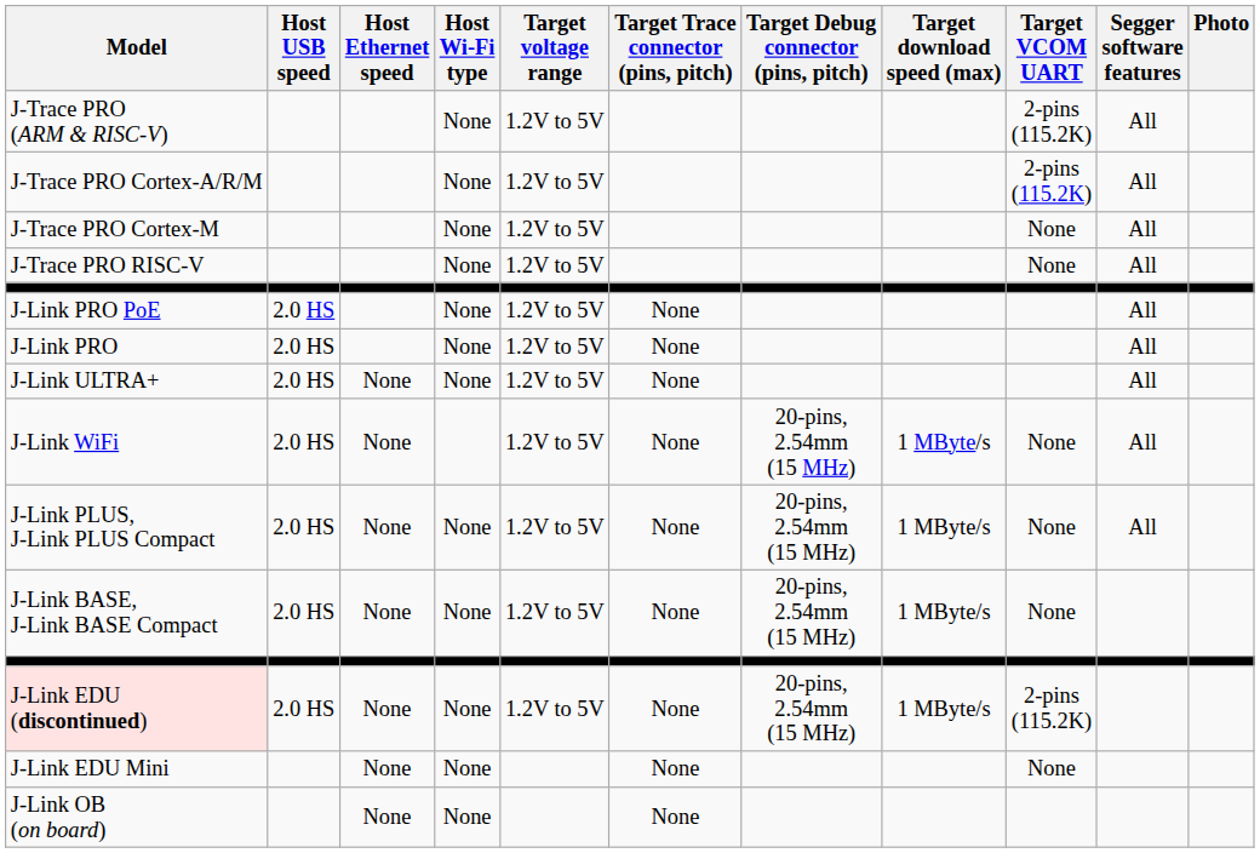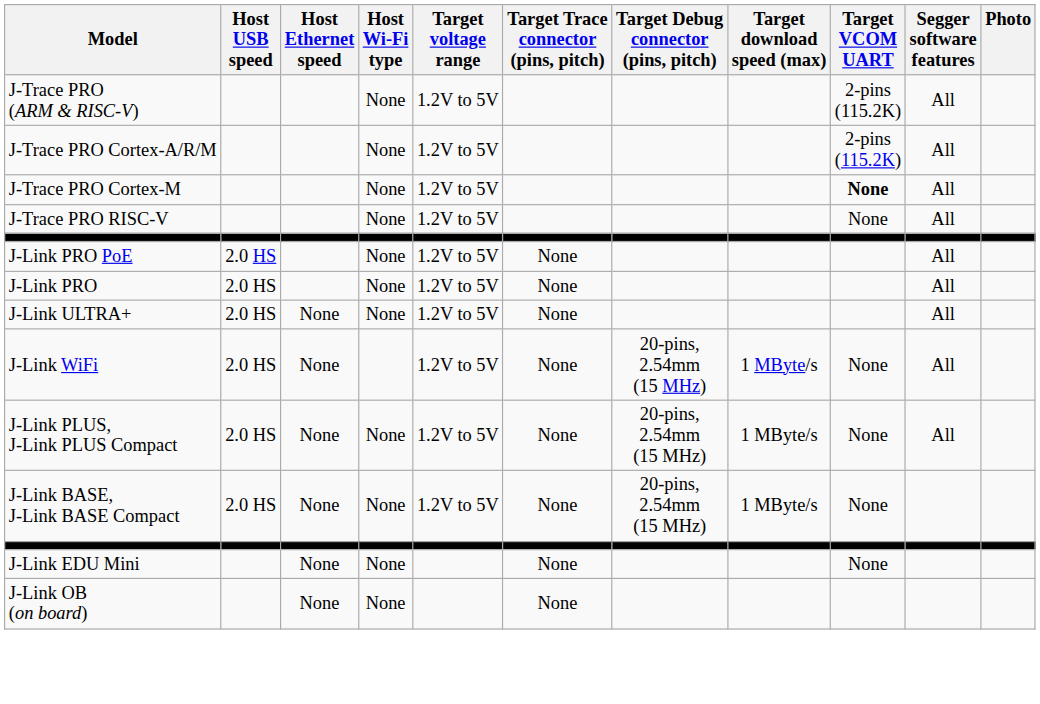J-Trace PRO Cortex-M | Target VCOM UART: normal -> bold
- row: J-Link EDU (discontinued) | 2.0 HS | None | None | 1.2V to 5V | None | 20-pins, 2.54mm (15 MHz) | 1 MByte/s | 2-pins (115.2K)
